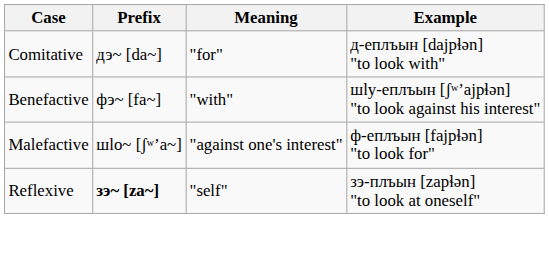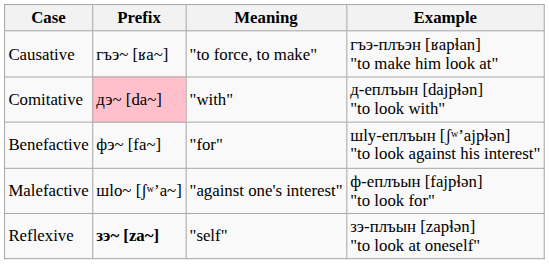+ row: Causative | гъэ~ [ʁa~] | "to force, to make" | гъэ-плъэн [ʁapɬan] "to make him look at"
Comitative | Prefix: no background -> pink background
Comitative | Meaning: "for" -> "with"
Benefactive | Meaning: "with" -> "for"
